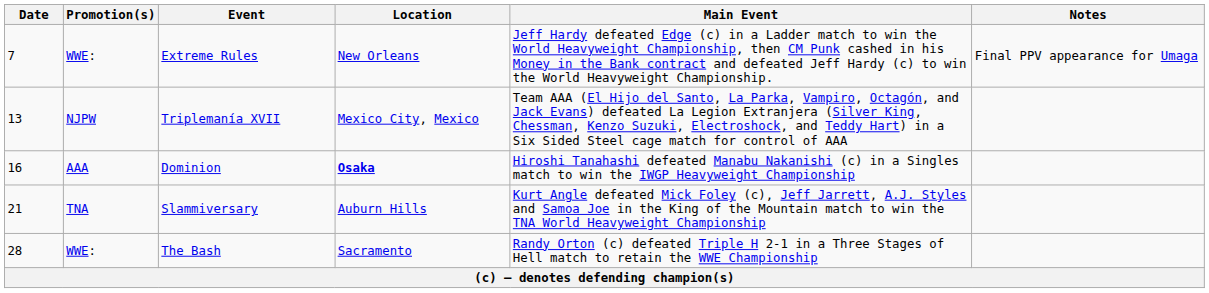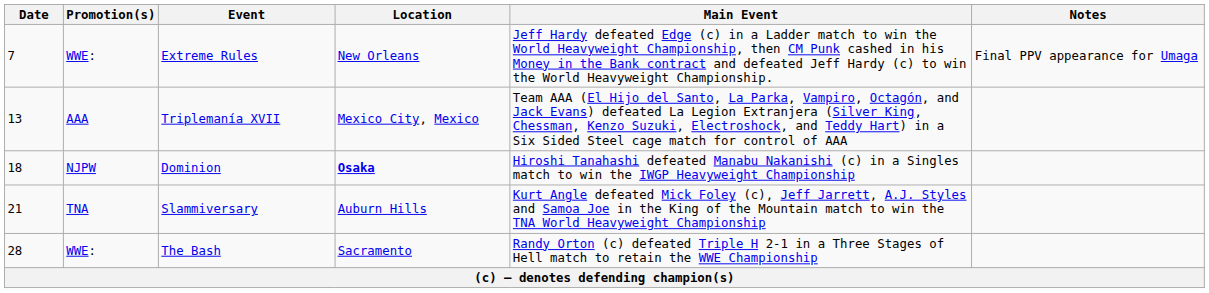Triplemanía XVII | Promotion(s): NJPW -> AAA
Dominion | Date: 16 -> 18
Dominion | Promotion(s): AAA -> NJPW
